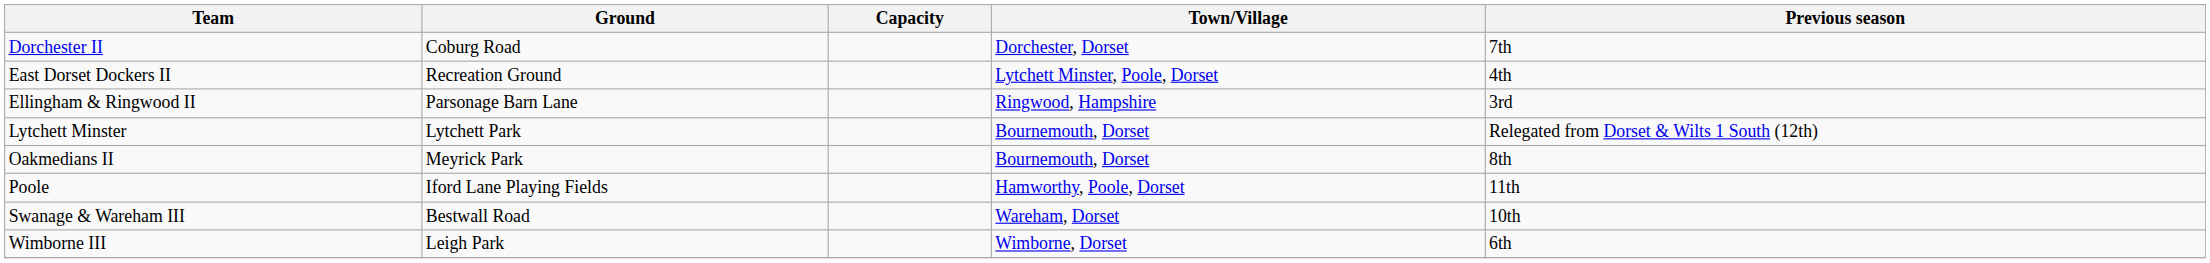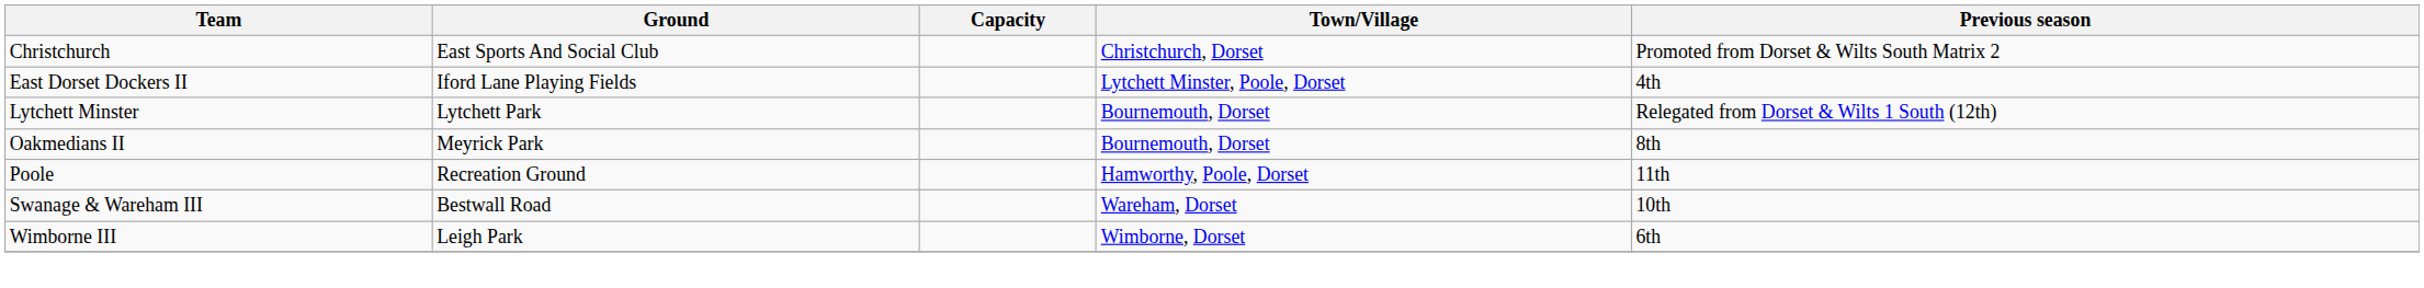+ row: Christchurch | East Sports And Social Club | Christchurch, Dorset | Promoted from Dorset & Wilts South Matrix 2
- row: Dorchester II | Coburg Road | Dorchester, Dorset | 7th
East Dorset Dockers II | Ground: Recreation Ground -> Iford Lane Playing Fields
- row: Ellingham & Ringwood II | Parsonage Barn Lane | Ringwood, Hampshire | 3rd
Poole | Ground: Iford Lane Playing Fields -> Recreation Ground
